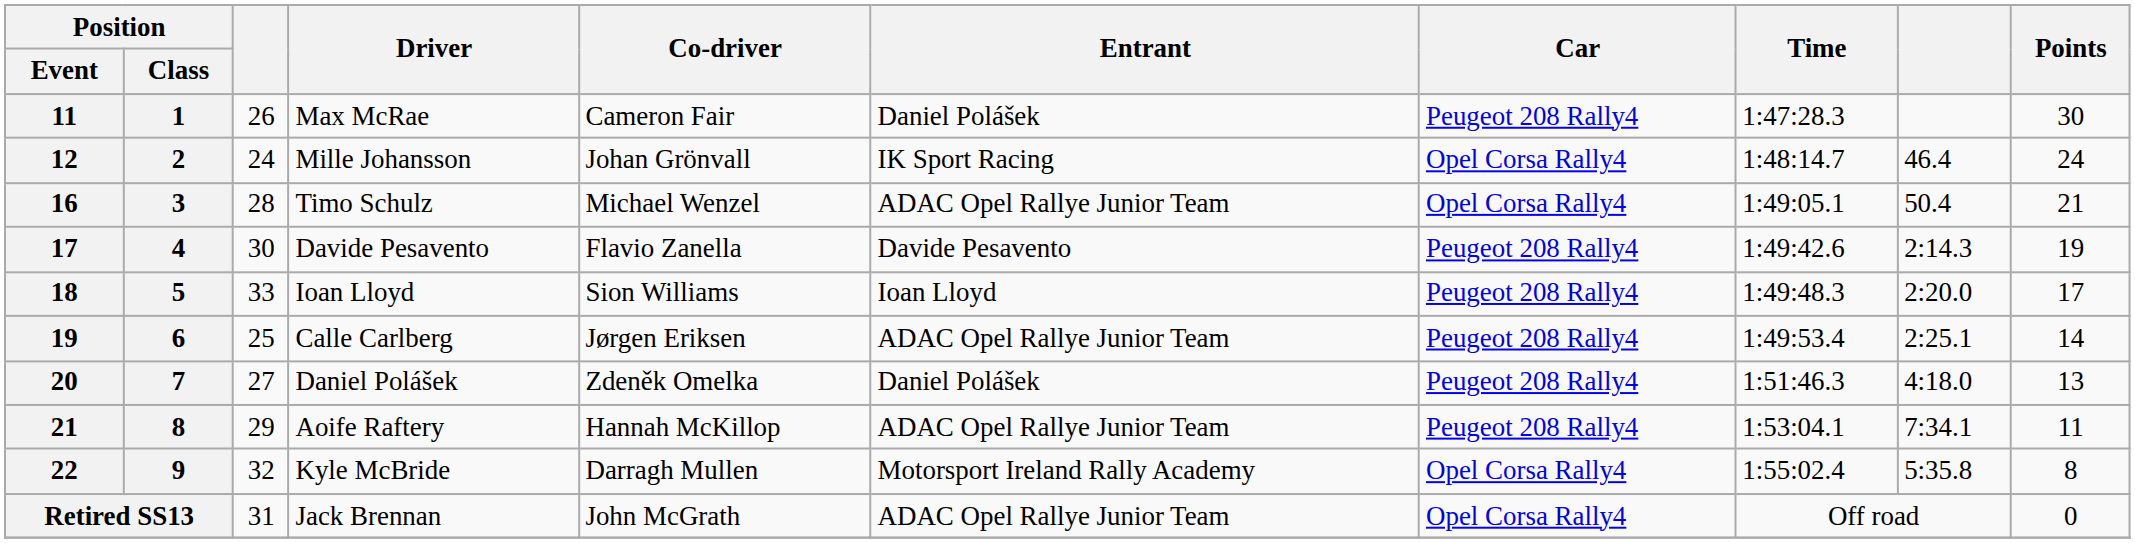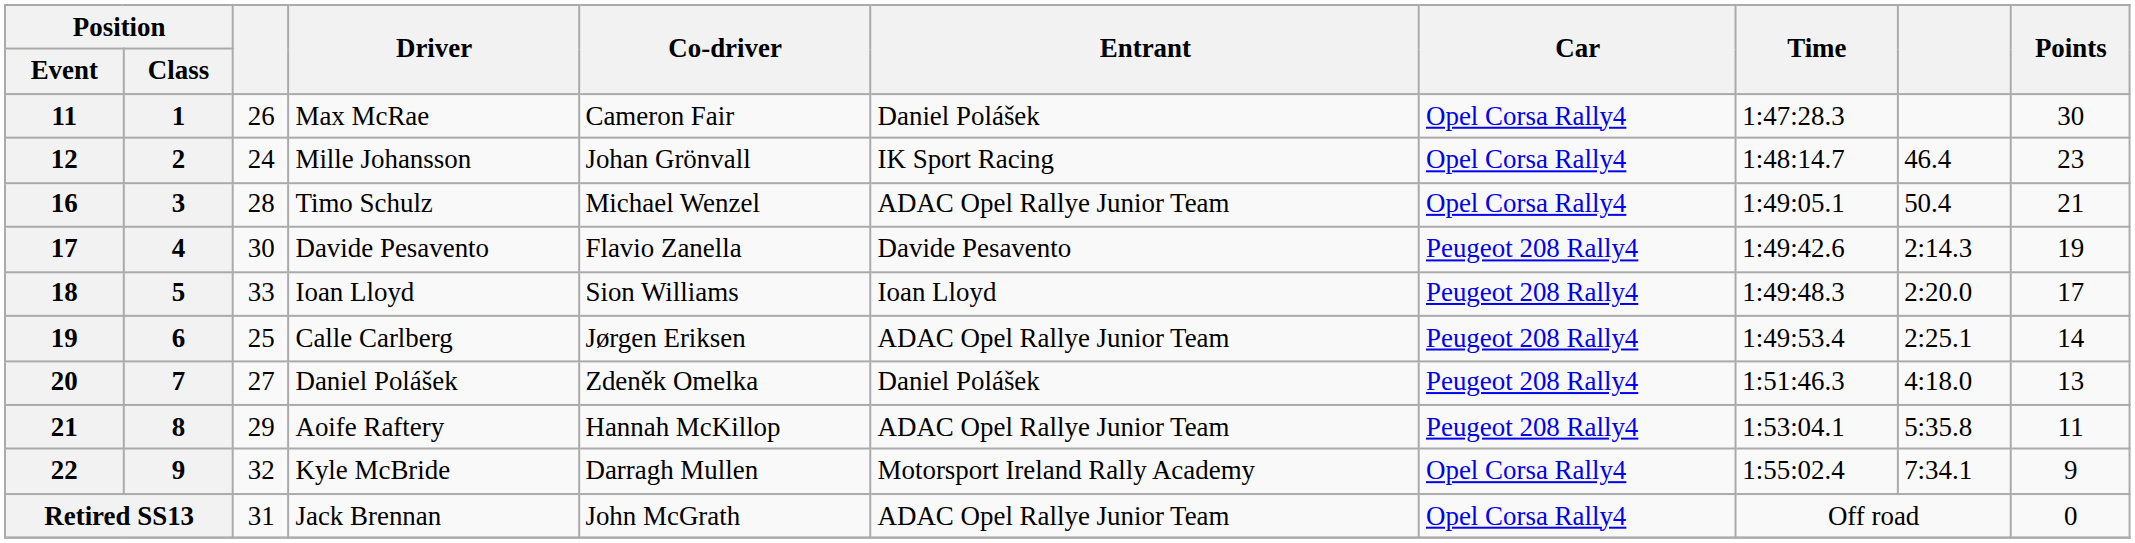Max McRae | Car: Peugeot 208 Rally4 -> Opel Corsa Rally4
Mille Johansson | Points: 24 -> 23
Aoife Raftery | column 9: 7:34.1 -> 5:35.8
Kyle McBride | column 9: 5:35.8 -> 7:34.1
Kyle McBride | Points: 8 -> 9
